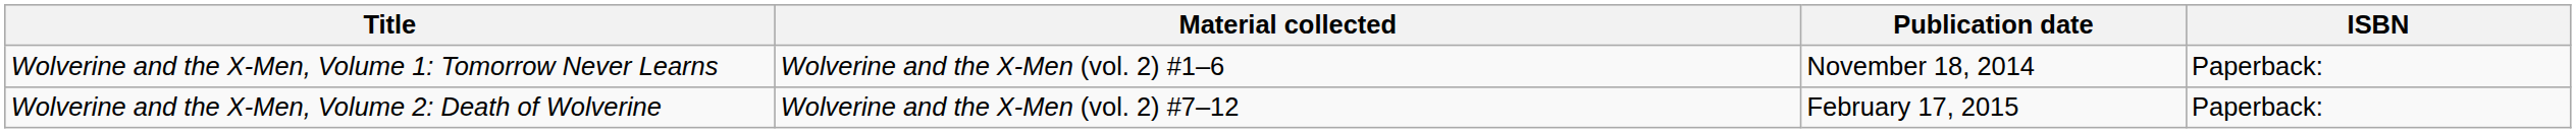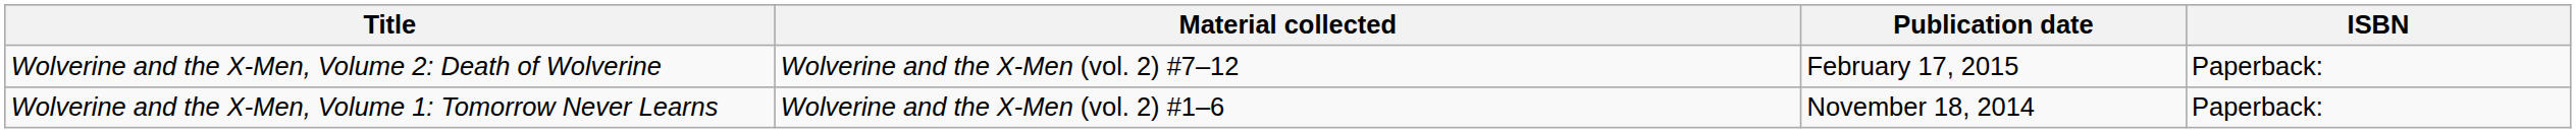rows swapped: Wolverine and the X-Men, Volume 1: Tomorrow Never Learns <-> Wolverine and the X-Men, Volume 2: Death of Wolverine
